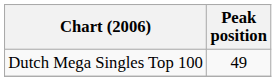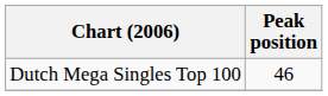Dutch Mega Singles Top 100 | Peak position: 49 -> 46
